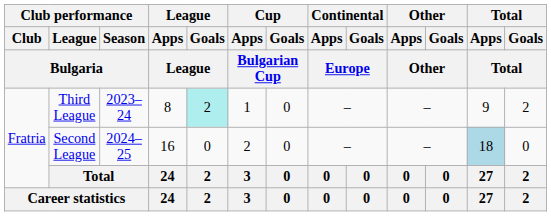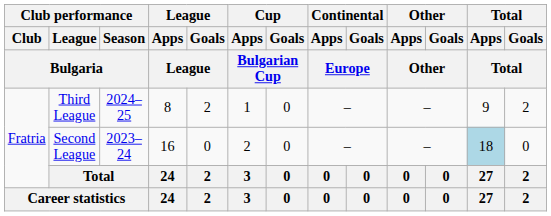Third League | Club performance / Season / Bulgaria: 2023–24 -> 2024–25
Third League | League / Goals / League: paleturquoise background -> no background
Second League | Club performance / Season / Bulgaria: 2024–25 -> 2023–24
